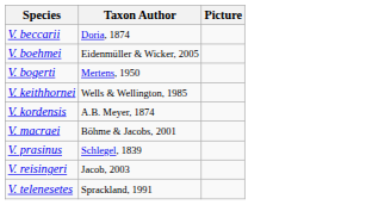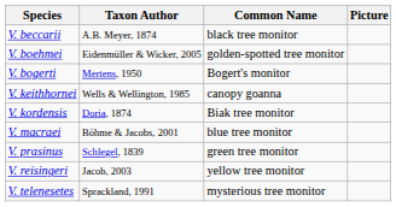+ column: Common Name | black tree monitor | golden-spotted tree monitor | Bogert's monitor | canopy goanna | Biak tree monitor | blue tree monitor | green tree monitor | yellow tree monitor | mysterious tree monitor
V. beccarii | Taxon Author: Doria, 1874 -> A.B. Meyer, 1874
V. kordensis | Taxon Author: A.B. Meyer, 1874 -> Doria, 1874
